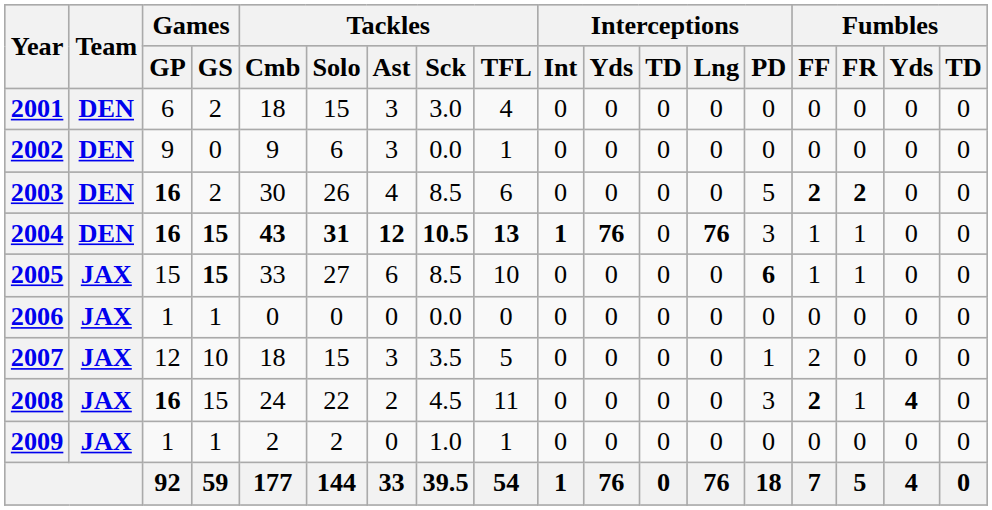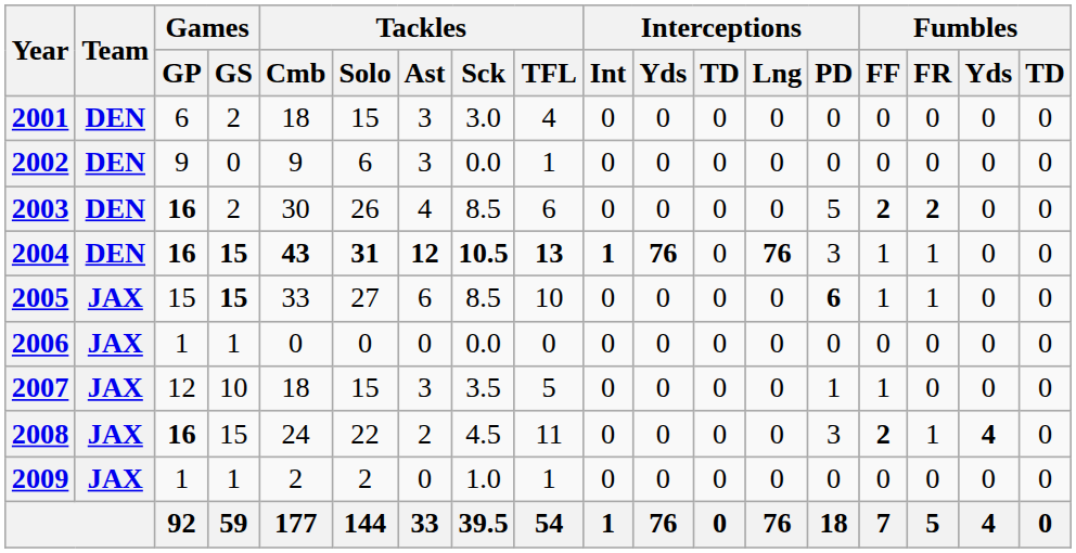2007 | Fumbles / FF: 2 -> 1
